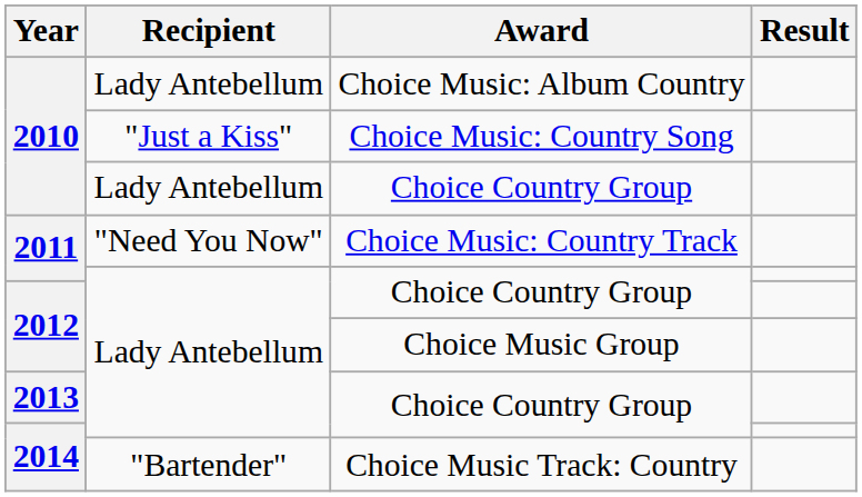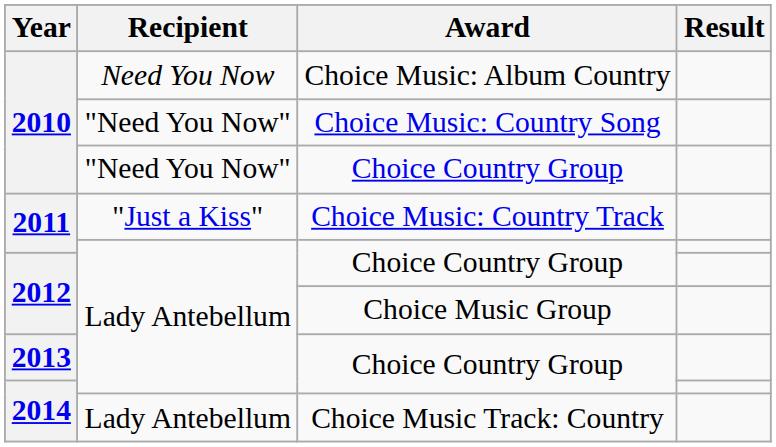Choice Music: Album Country | Recipient: Lady Antebellum -> Need You Now
Choice Music: Country Song | Recipient: "Just a Kiss" -> "Need You Now"
2010 / Choice Country Group | Recipient: Lady Antebellum -> "Need You Now"
Choice Music: Country Track | Recipient: "Need You Now" -> "Just a Kiss"
Choice Music Track: Country | Recipient: "Bartender" -> Lady Antebellum
